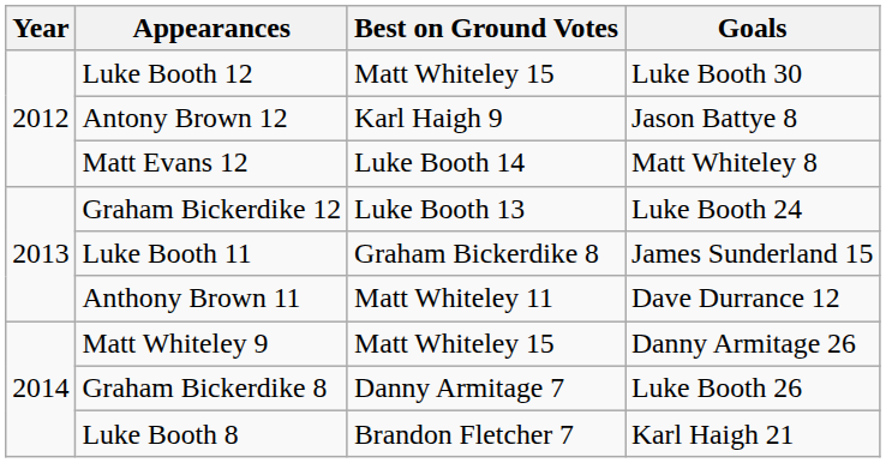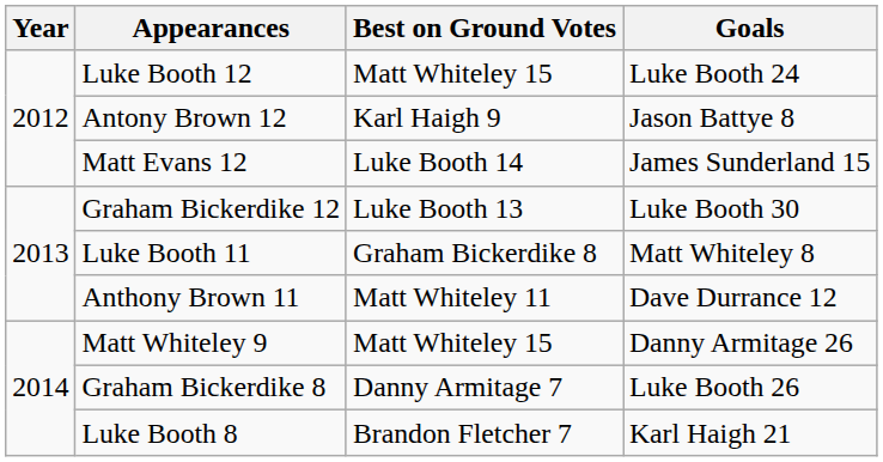Luke Booth 12 | Goals: Luke Booth 30 -> Luke Booth 24
Matt Evans 12 | Goals: Matt Whiteley 8 -> James Sunderland 15
Graham Bickerdike 12 | Goals: Luke Booth 24 -> Luke Booth 30
Luke Booth 11 | Goals: James Sunderland 15 -> Matt Whiteley 8
